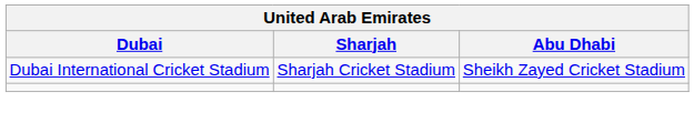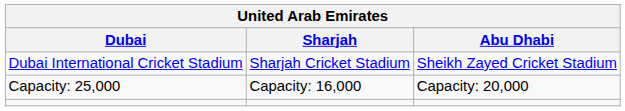+ row: Capacity: 25,000 | Capacity: 16,000 | Capacity: 20,000
